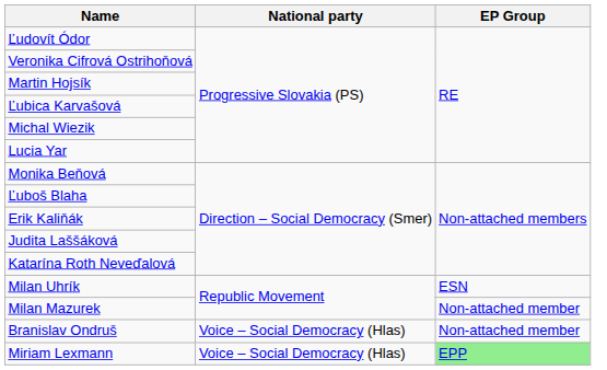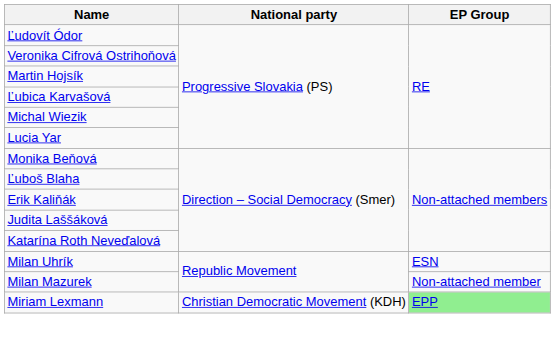- row: Branislav Ondruš | Voice – Social Democracy (Hlas) | Non-attached member
Miriam Lexmann | National party: Voice – Social Democracy (Hlas) -> Christian Democratic Movement (KDH)
